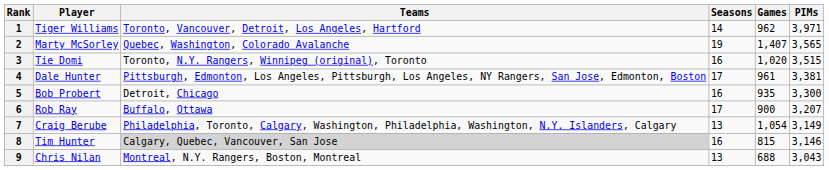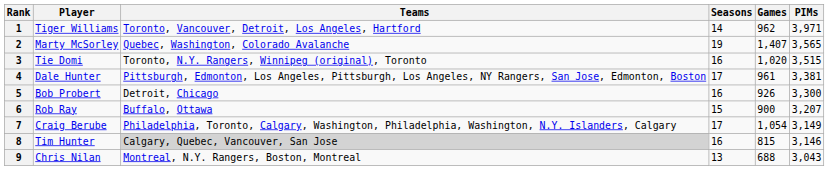5 | Games: 935 -> 926
6 | Seasons: 17 -> 15
7 | Seasons: 13 -> 17
